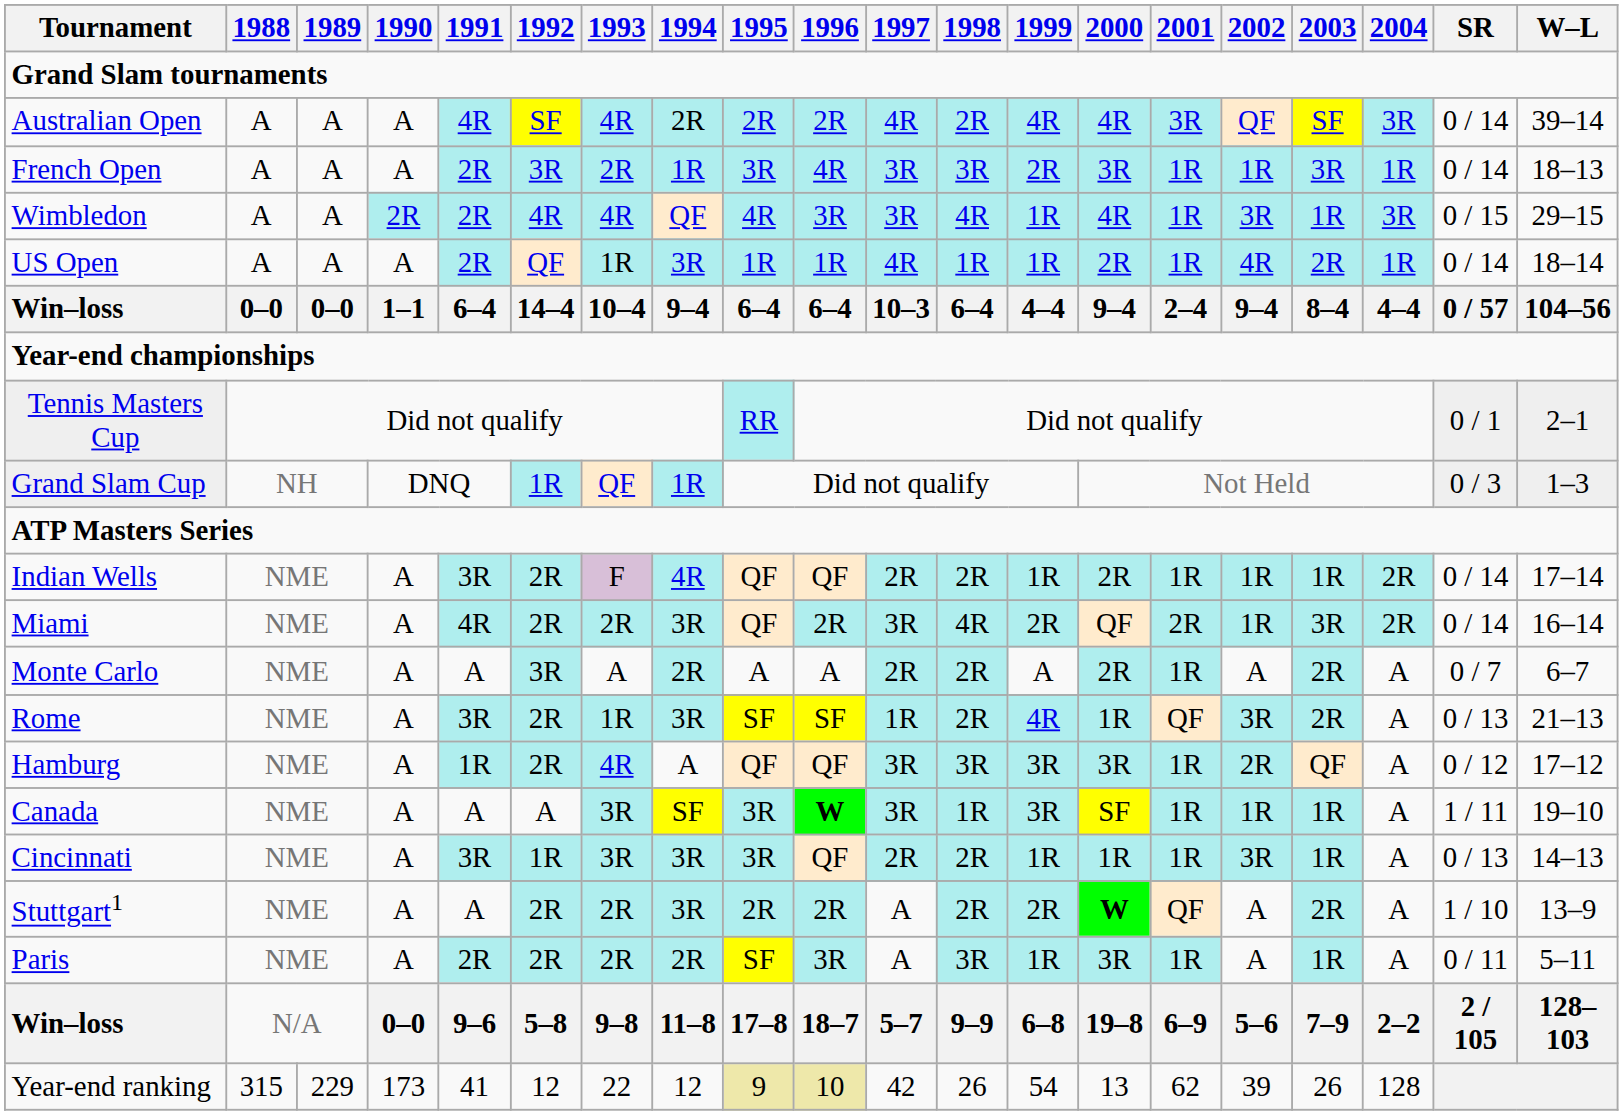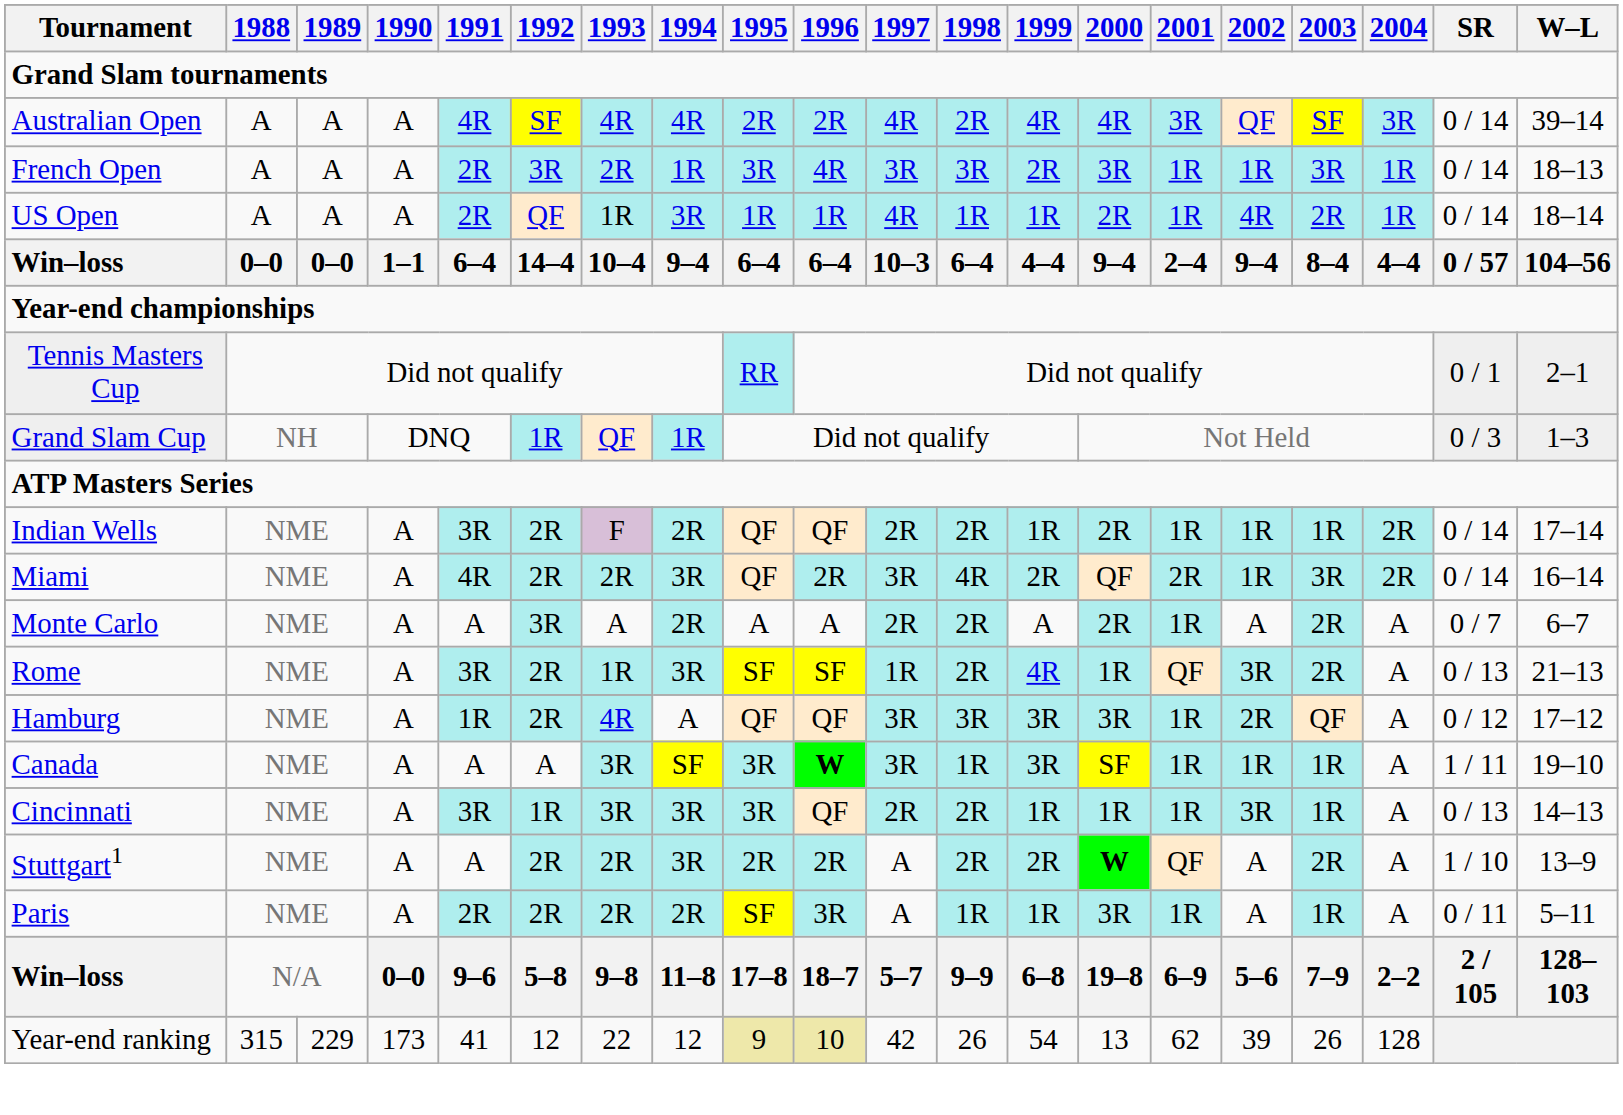Australian Open | 1994: 2R -> 4R
- row: Wimbledon | A | A | 2R | 2R | 4R | 4R | QF | 4R | 3R | 3R | 4R | 1R | 4R | 1R | 3R | 1R | 3R | 0 / 15 | 29–15
Indian Wells | 1994: 4R -> 2R
Paris | 1998: 3R -> 1R
